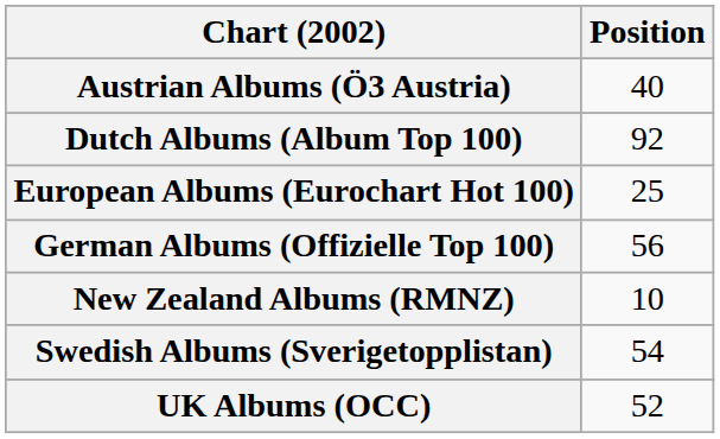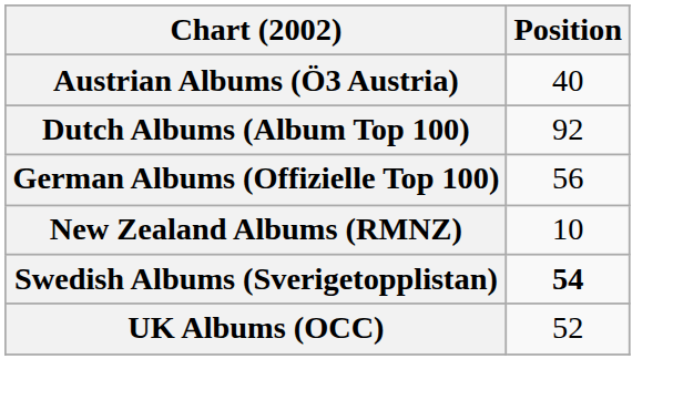- row: European Albums (Eurochart Hot 100) | 25
Swedish Albums (Sverigetopplistan) | Position: normal -> bold
